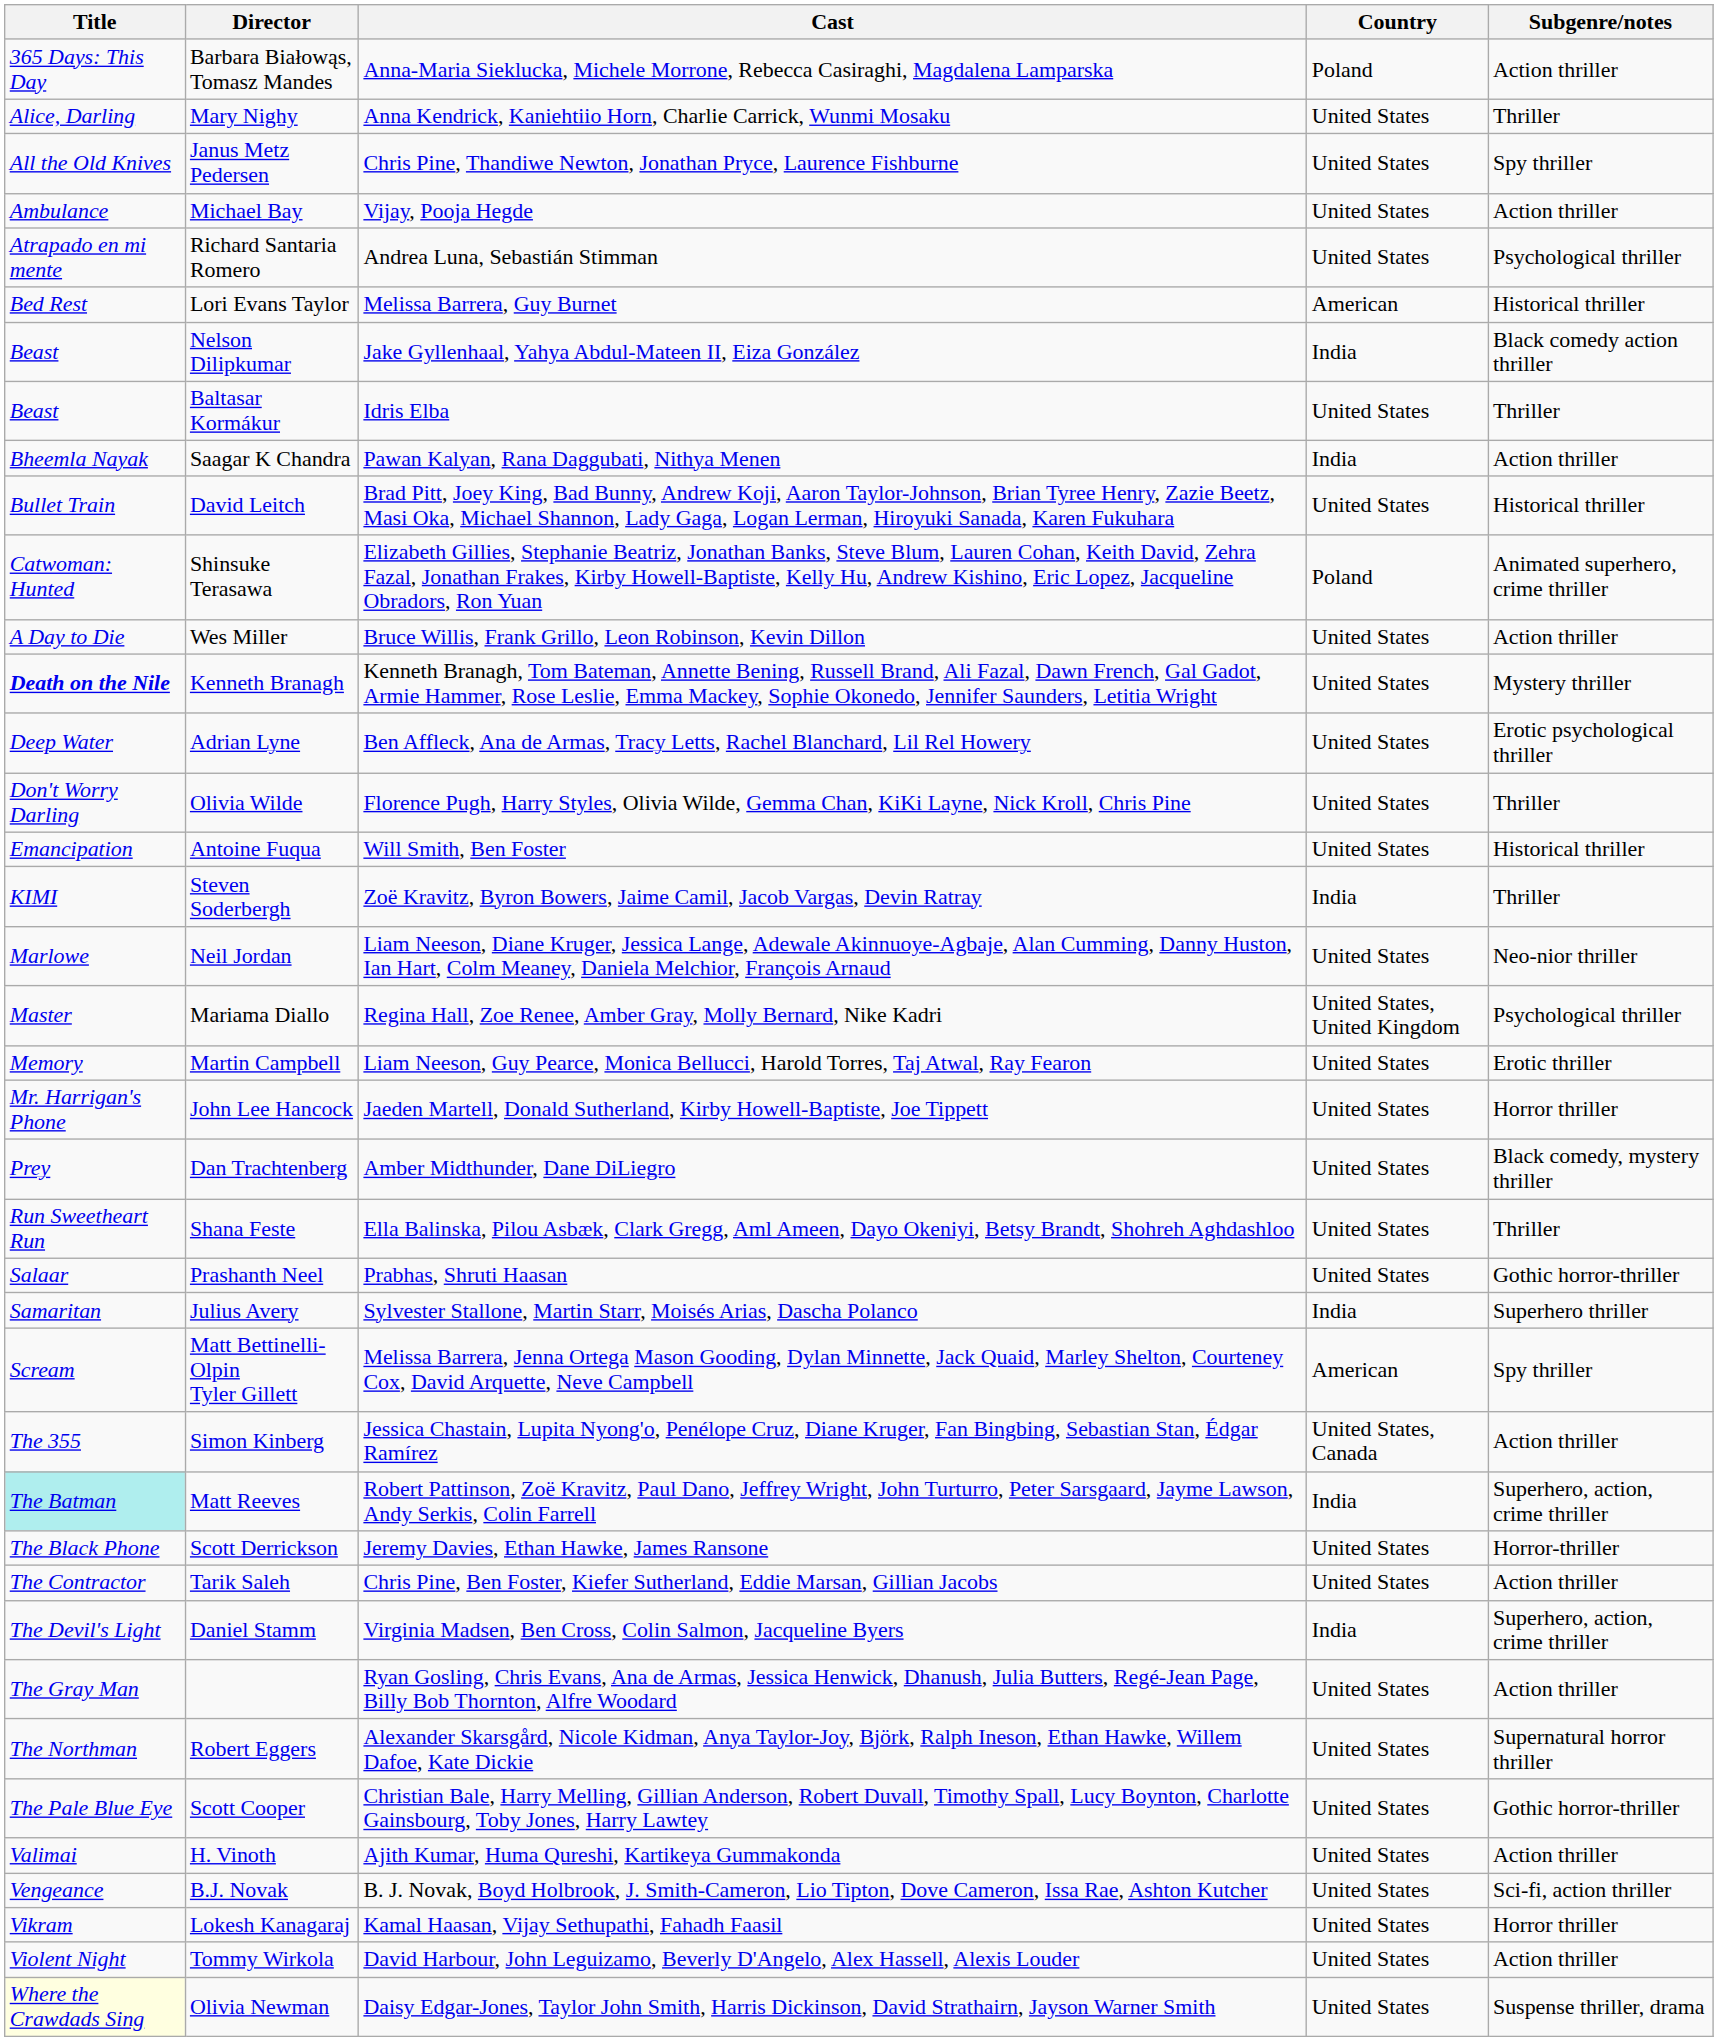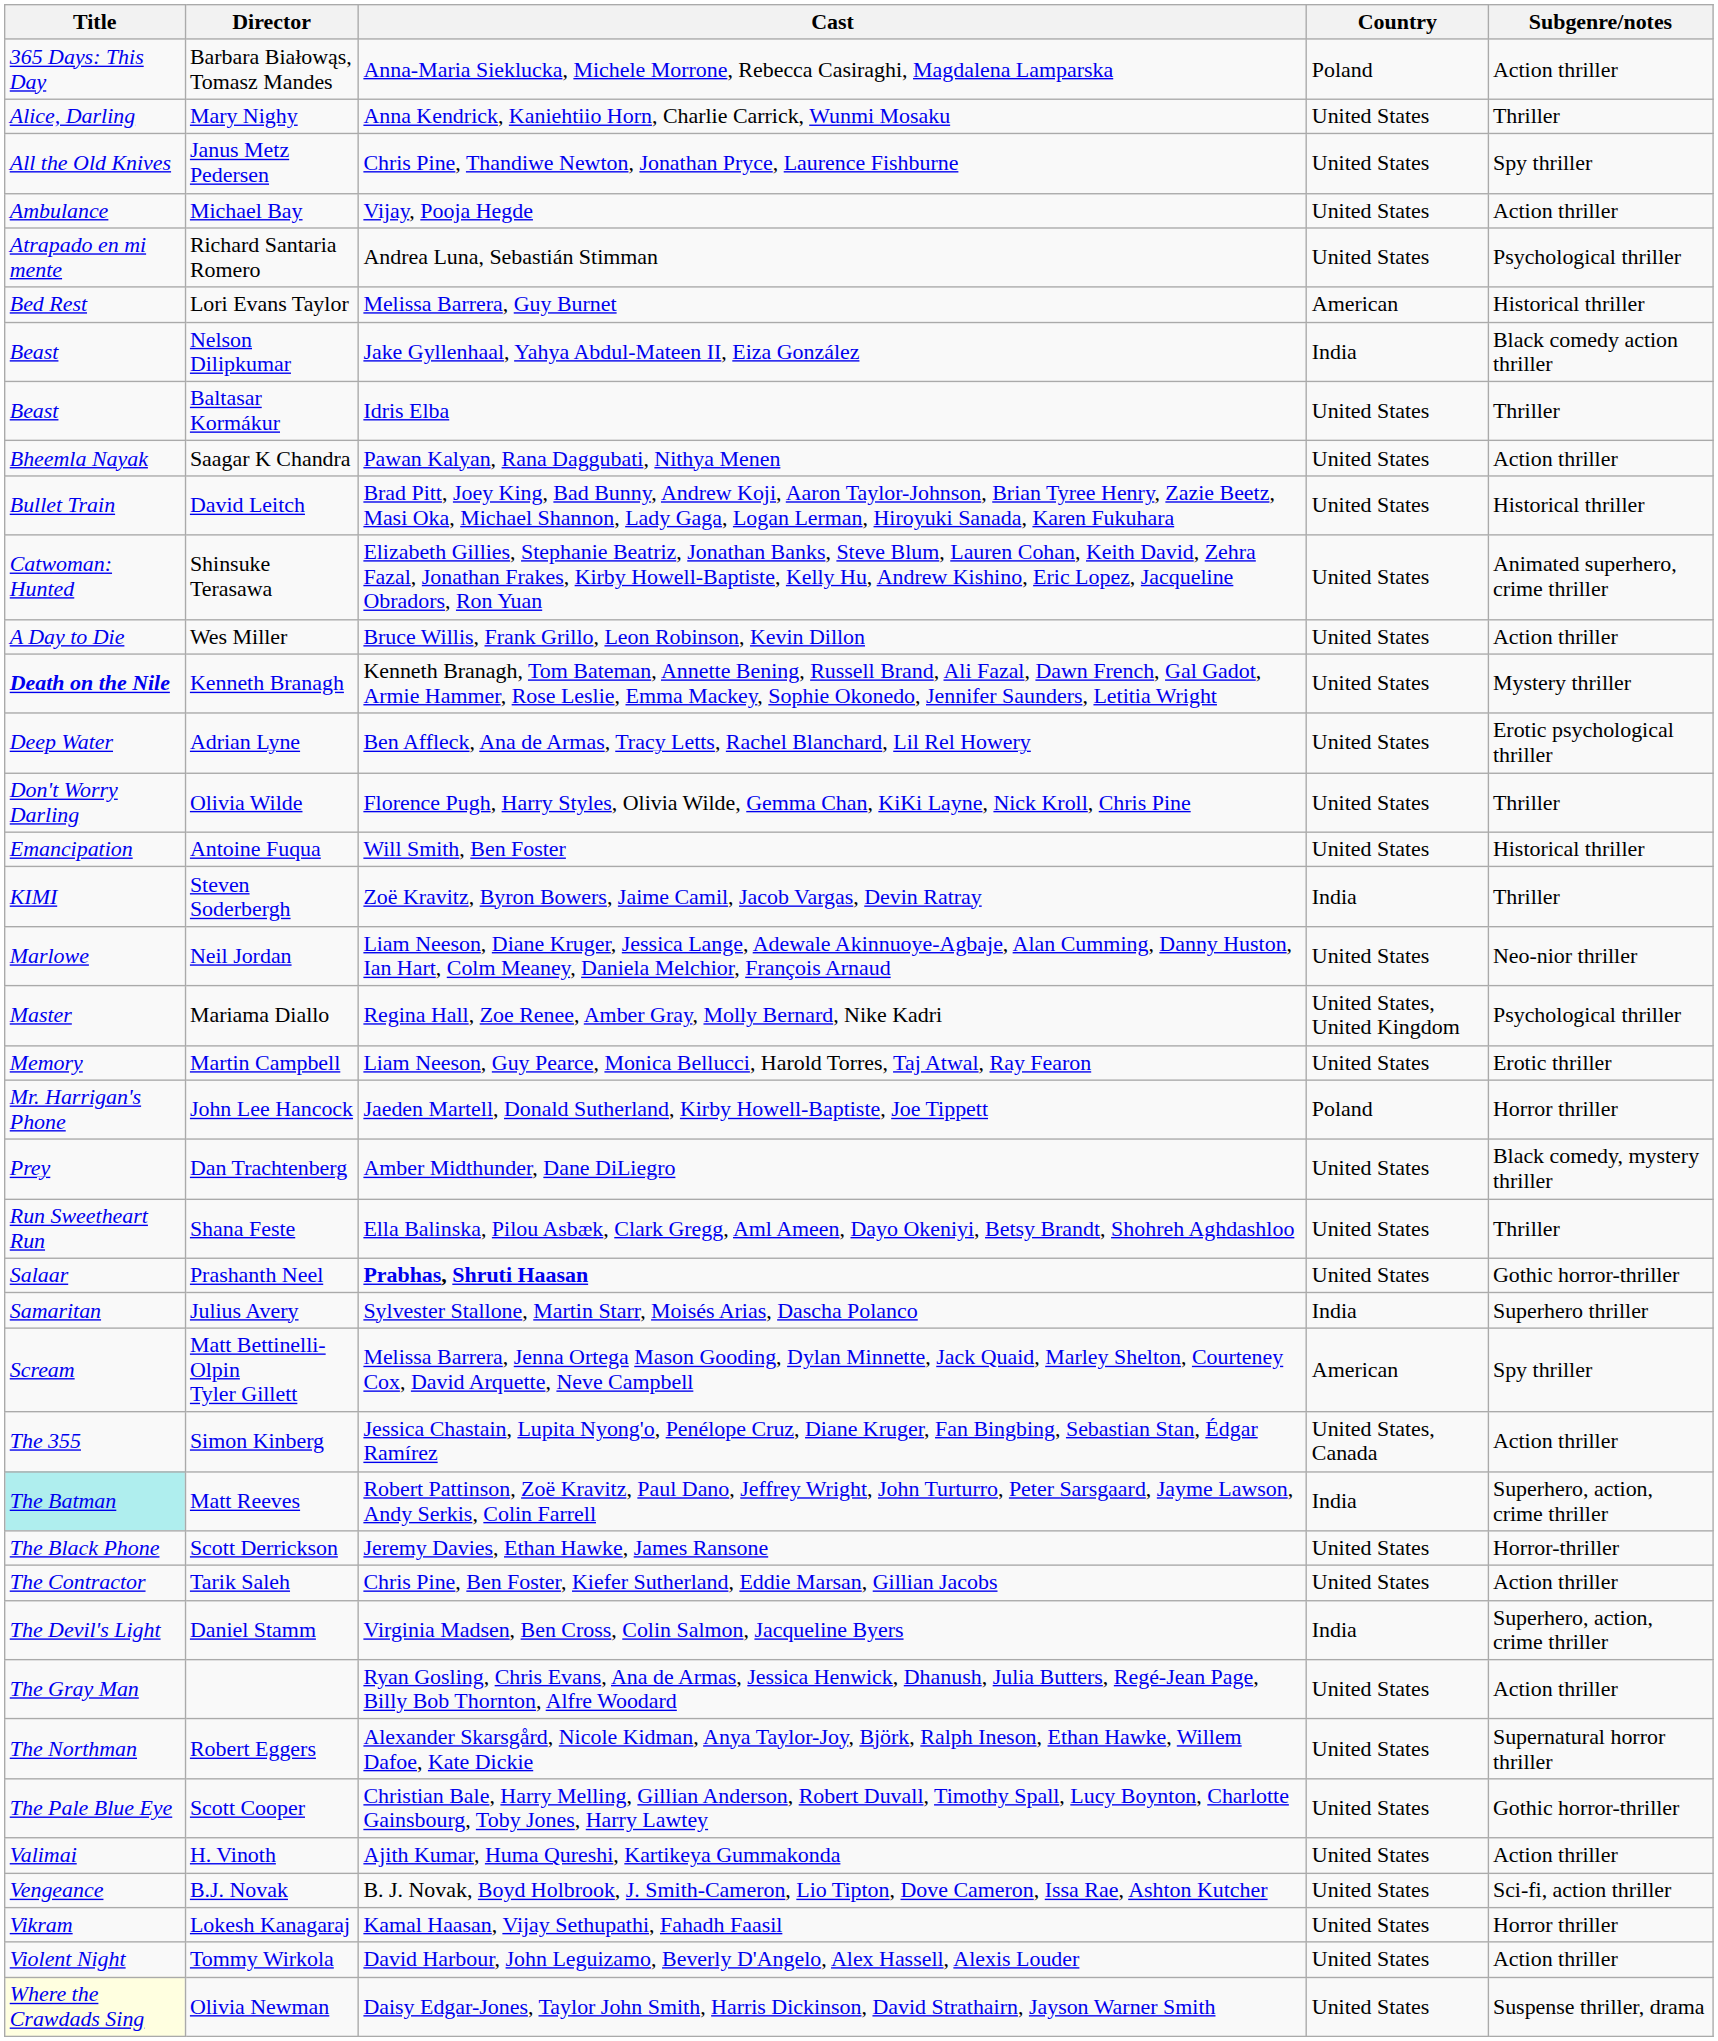Saagar K Chandra | Country: India -> United States
Shinsuke Terasawa | Country: Poland -> United States
John Lee Hancock | Country: United States -> Poland
Prashanth Neel | Cast: normal -> bold
